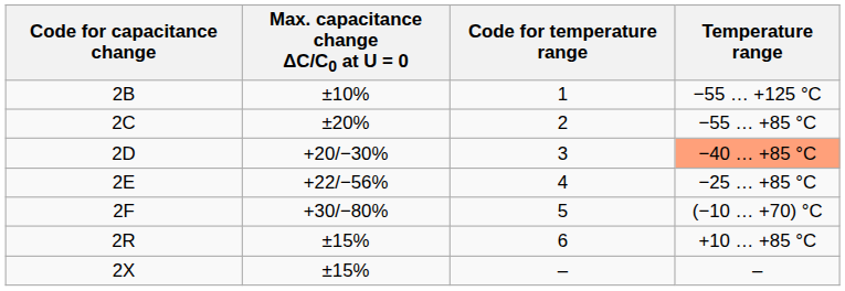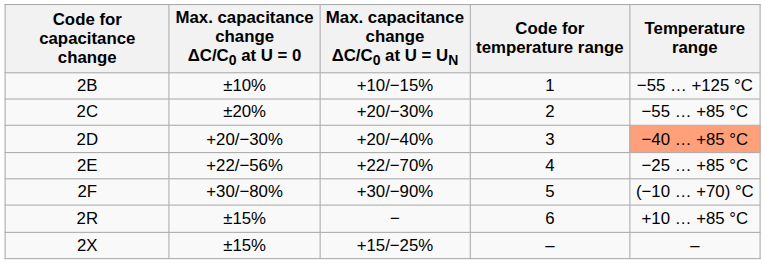+ column: Max. capacitance change ΔC/C0 at U = UN | +10/−15% | +20/−30% | +20/−40% | +22/−70% | +30/−90% | − | +15/−25%
